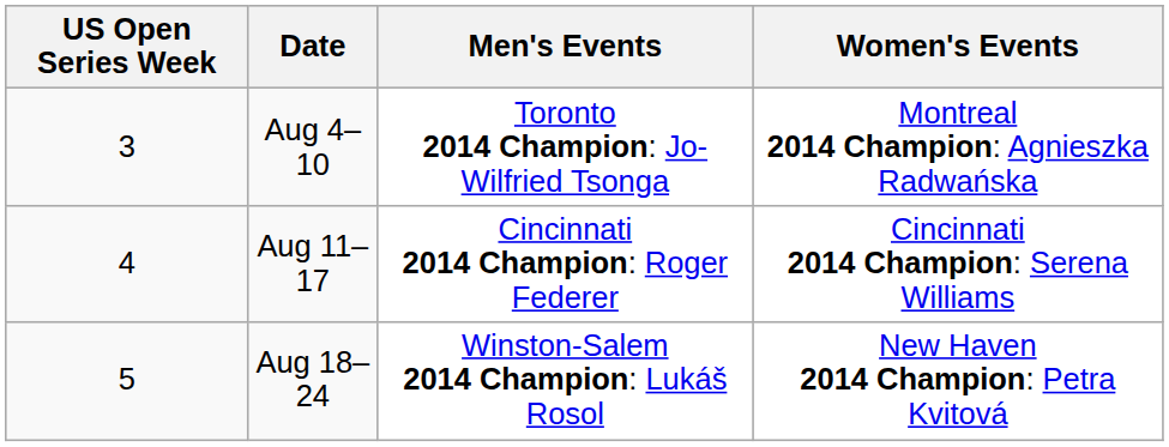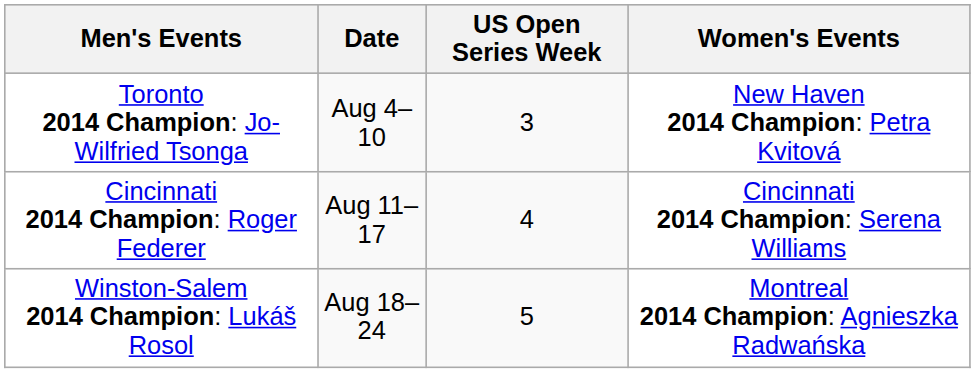columns swapped: US Open Series Week <-> Men's Events
Aug 4–10 | Women's Events: Montreal 2014 Champion: Agnieszka Radwańska -> New Haven 2014 Champion: Petra Kvitová
Aug 18–24 | Women's Events: New Haven 2014 Champion: Petra Kvitová -> Montreal 2014 Champion: Agnieszka Radwańska
